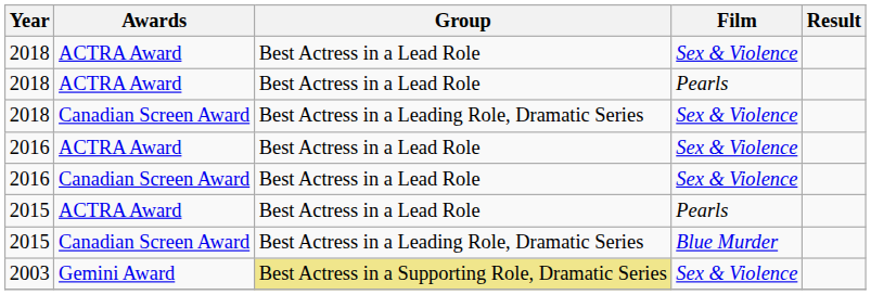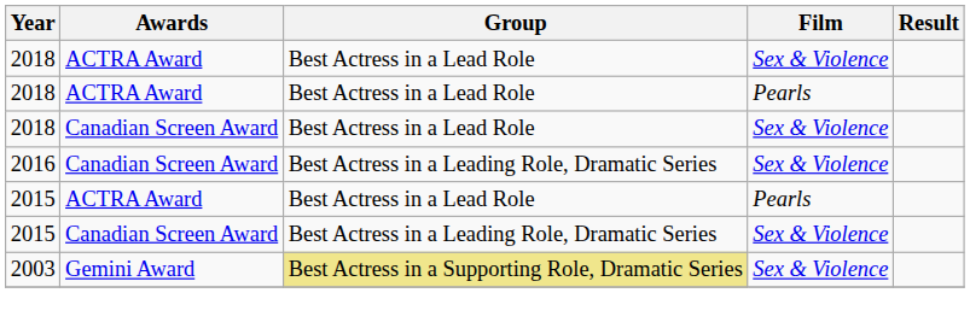2018 / Canadian Screen Award | Group: Best Actress in a Leading Role, Dramatic Series -> Best Actress in a Lead Role
- row: 2016 | ACTRA Award | Best Actress in a Lead Role | Sex & Violence
2016 / Canadian Screen Award | Group: Best Actress in a Lead Role -> Best Actress in a Leading Role, Dramatic Series
2015 / Canadian Screen Award | Film: Blue Murder -> Sex & Violence
